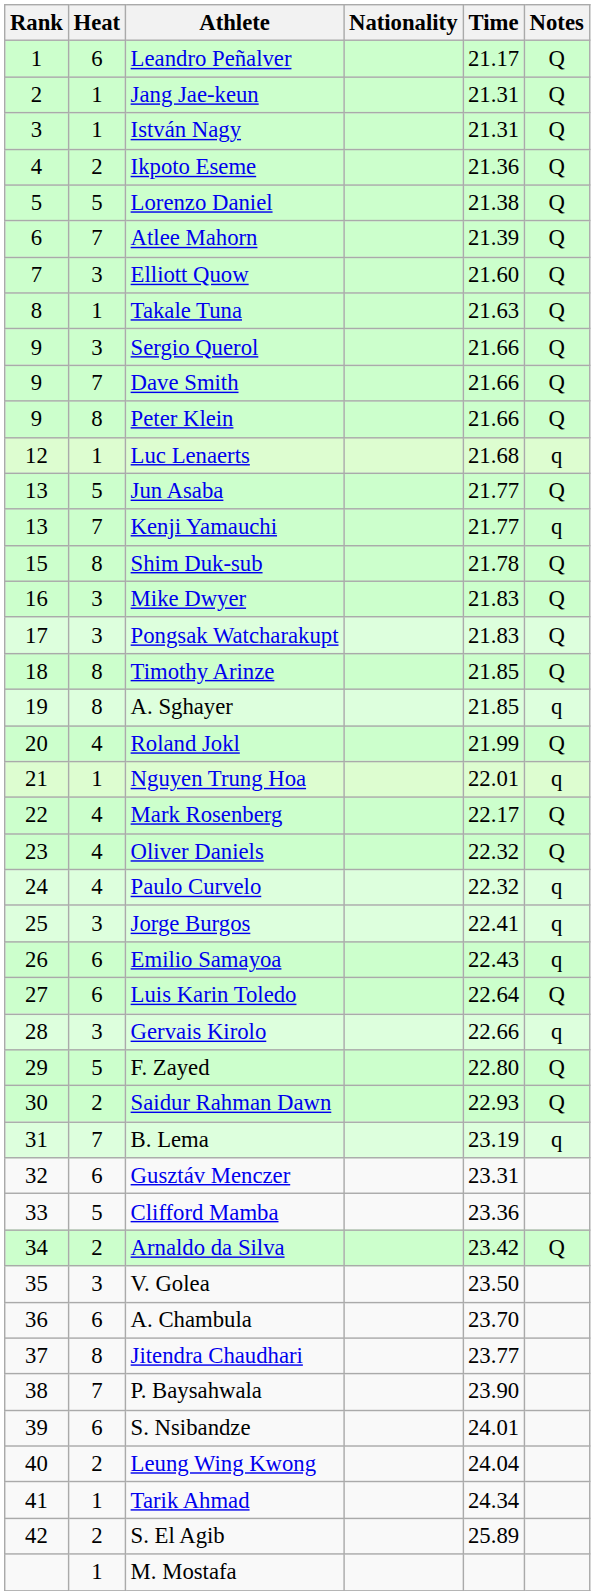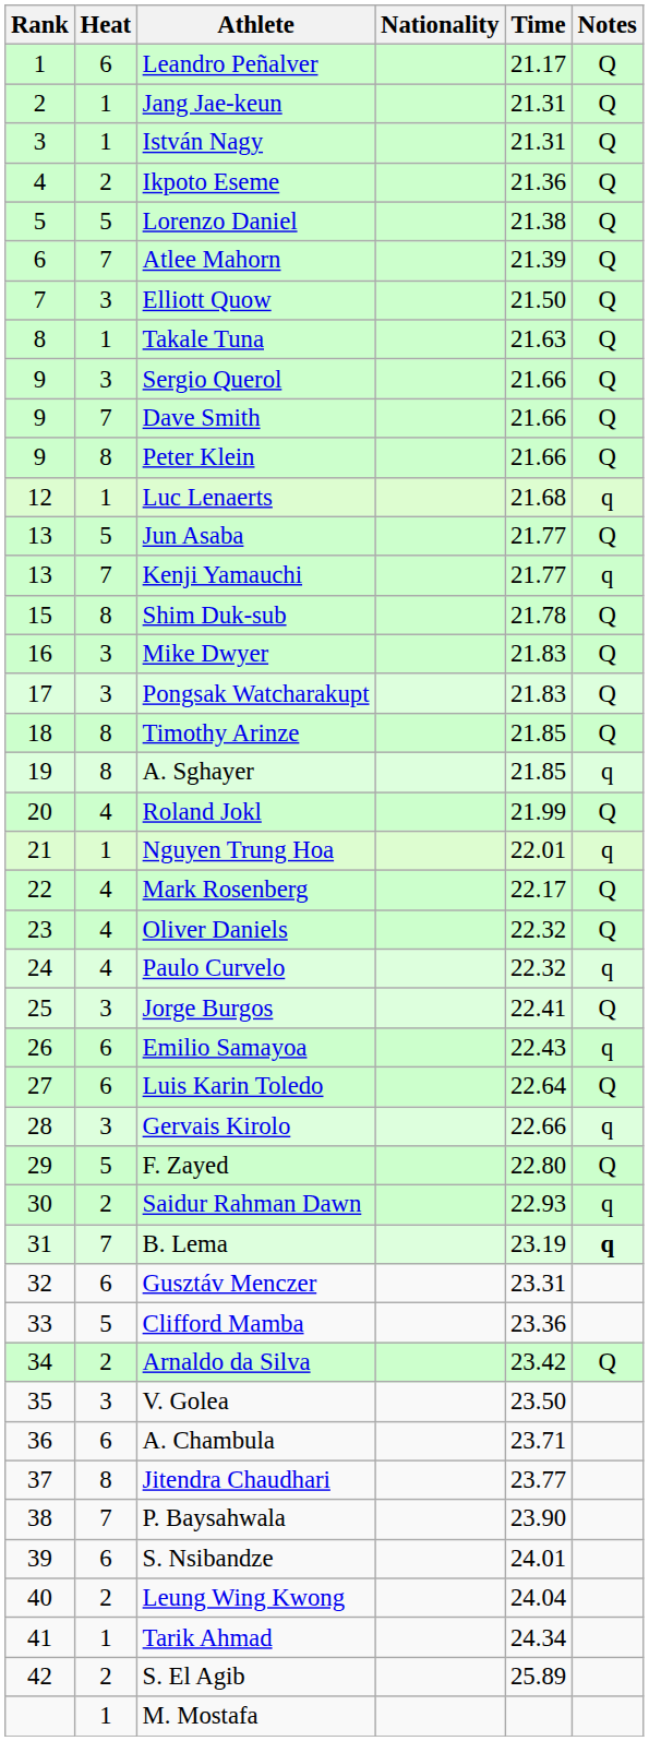Elliott Quow | Time: 21.60 -> 21.50
Jorge Burgos | Notes: q -> Q
Saidur Rahman Dawn | Notes: Q -> q
B. Lema | Notes: normal -> bold
A. Chambula | Time: 23.70 -> 23.71
